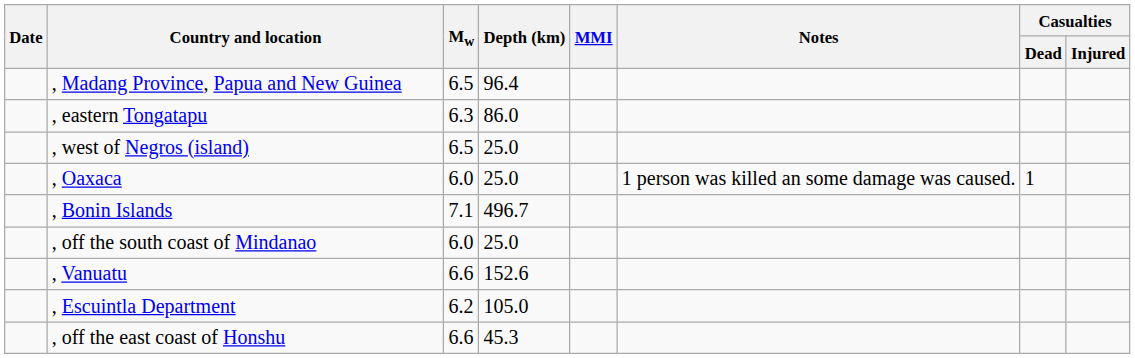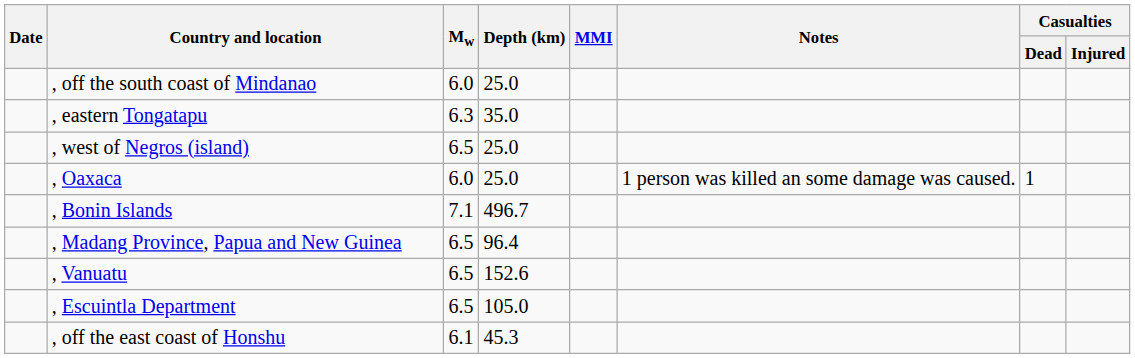rows swapped: , off the south coast of Mindanao <-> , Madang Province, Papua and New Guinea
, eastern Tongatapu | Depth (km): 86.0 -> 35.0
, Vanuatu | Mw: 6.6 -> 6.5
, Escuintla Department | Mw: 6.2 -> 6.5
, off the east coast of Honshu | Mw: 6.6 -> 6.1
